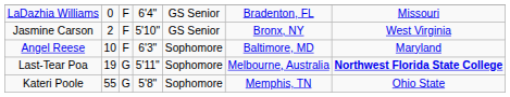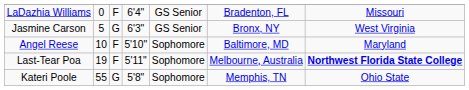Jasmine Carson | column 2: 2 -> 5
Jasmine Carson | column 3: F -> G
Jasmine Carson | column 4: 5'10" -> 6'3"
Angel Reese | column 4: 6'3" -> 5'10"
Last-Tear Poa | column 3: G -> F
